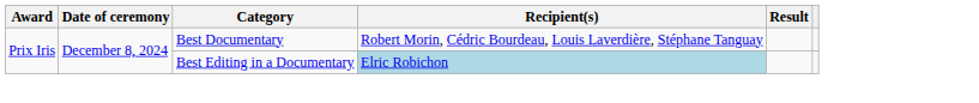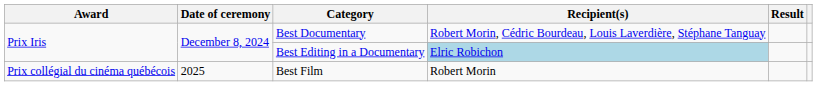+ row: Prix collégial du cinéma québécois | 2025 | Best Film | Robert Morin
